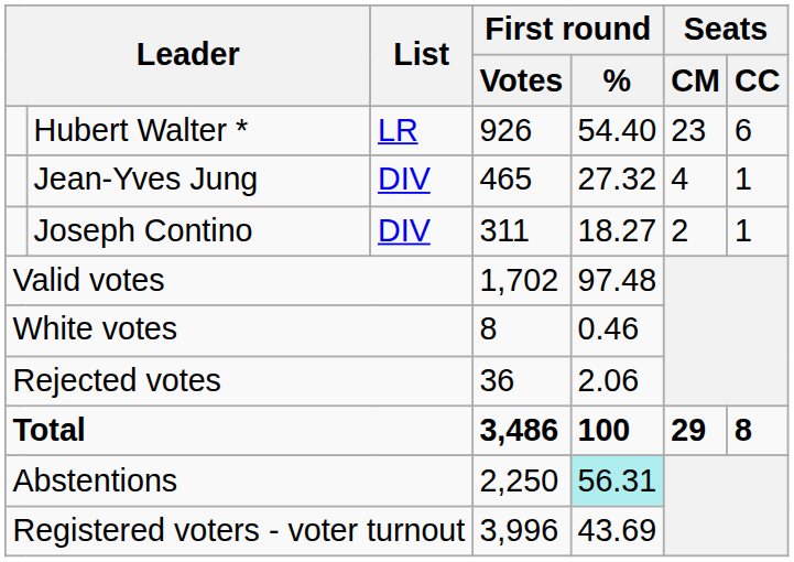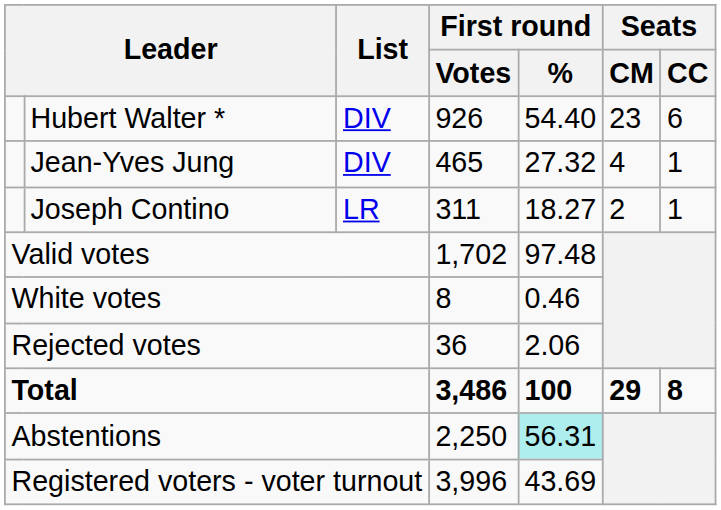Hubert Walter * | List: LR -> DIV
Joseph Contino | List: DIV -> LR
